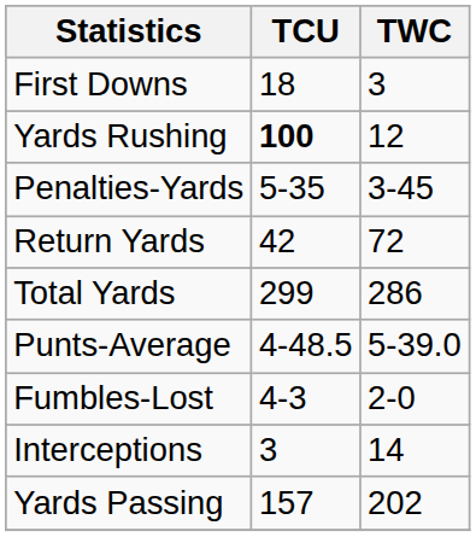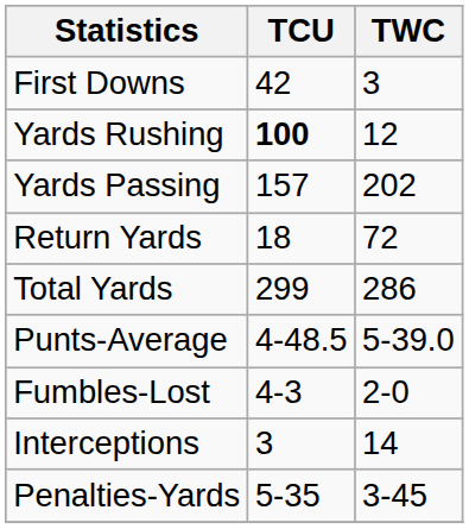First Downs | TCU: 18 -> 42
rows swapped: Yards Passing <-> Penalties-Yards
Return Yards | TCU: 42 -> 18
